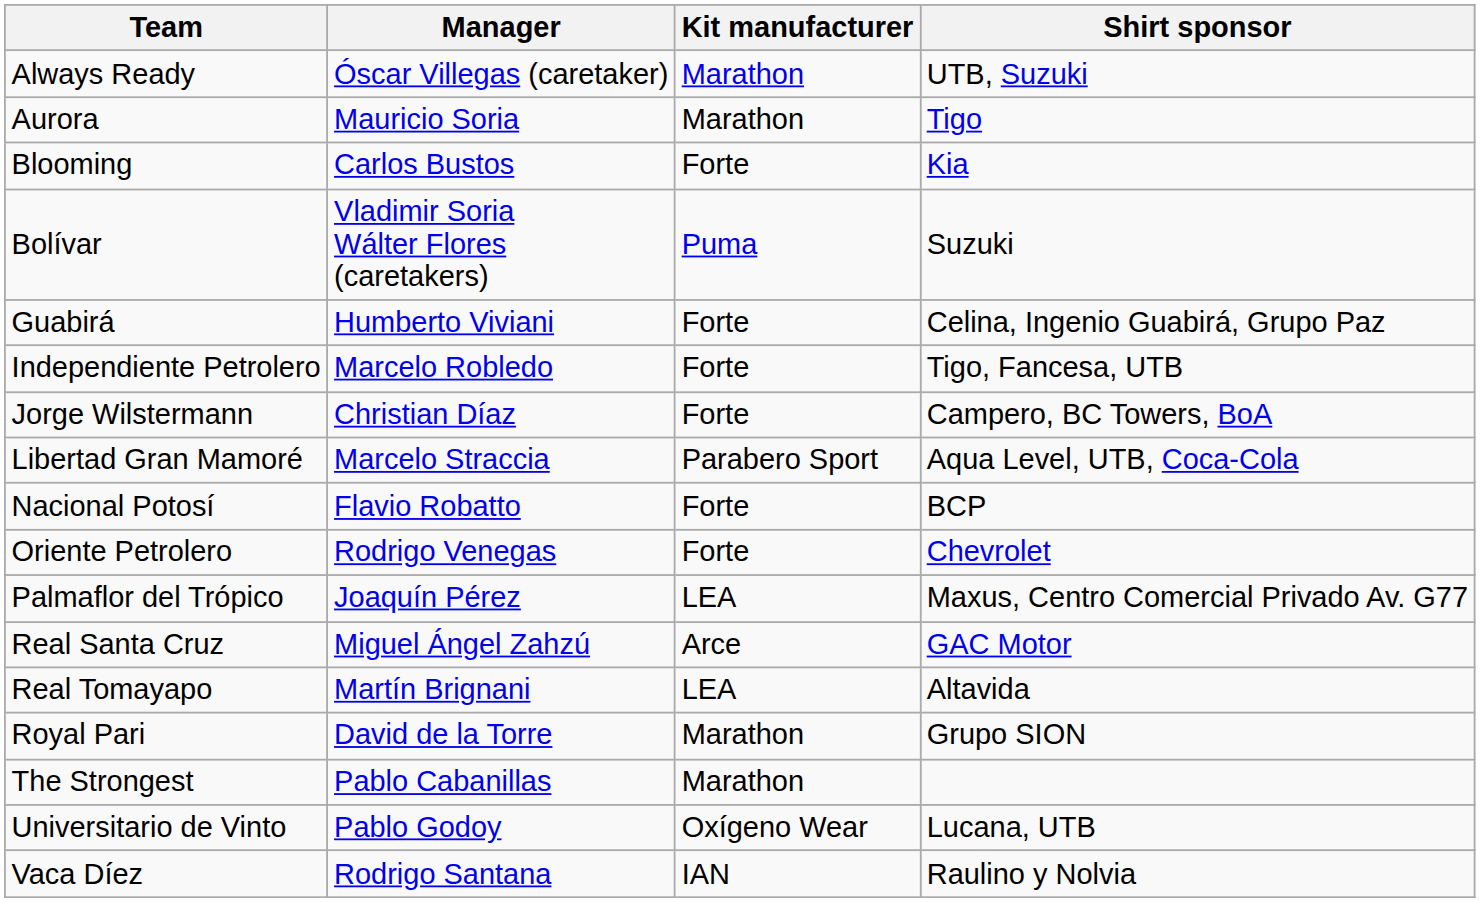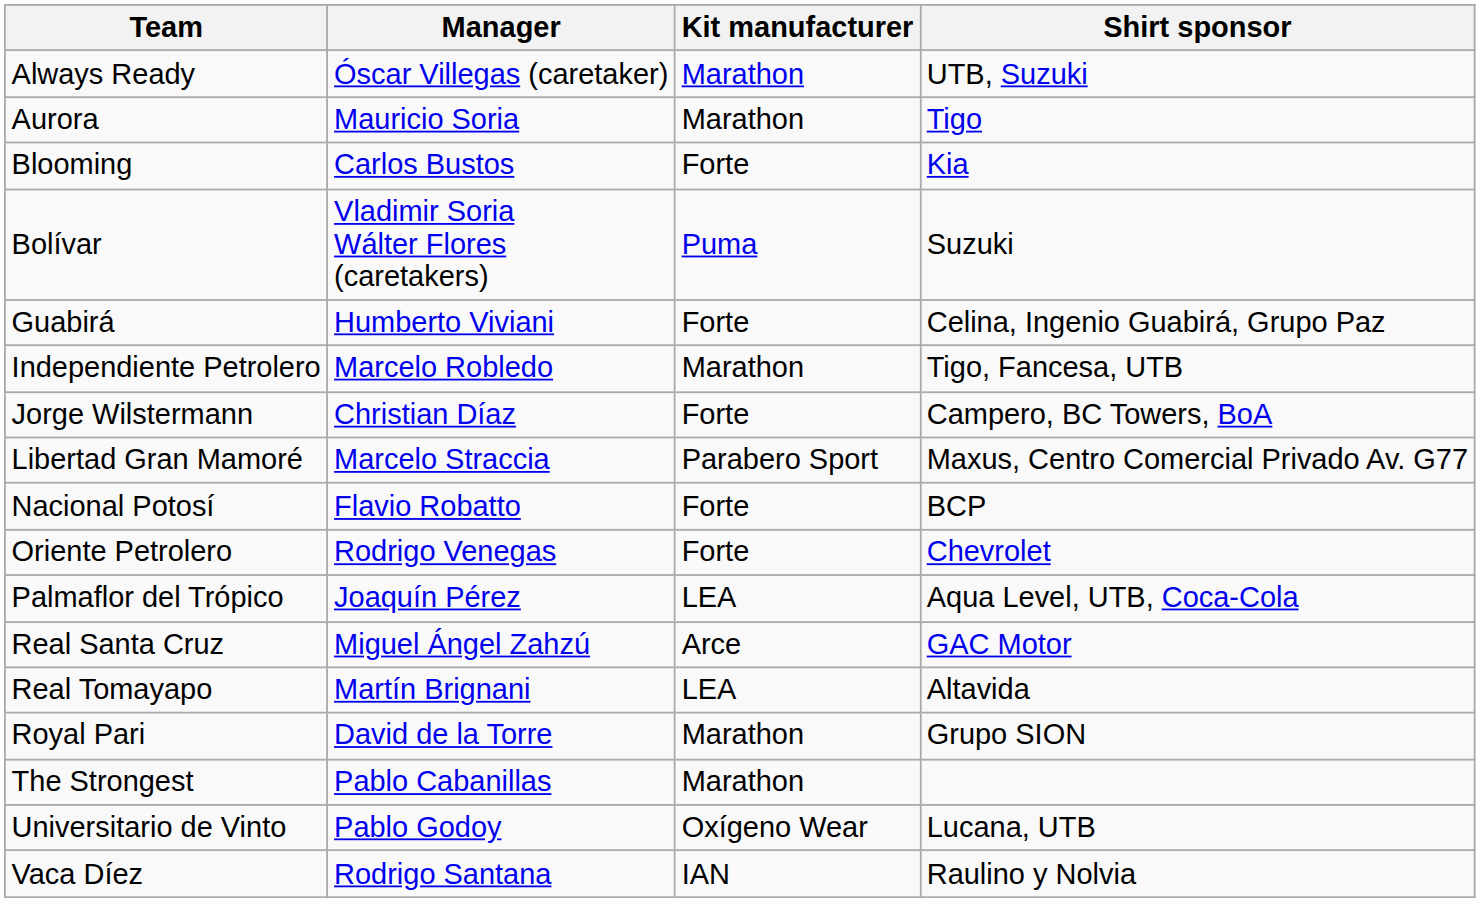Independiente Petrolero | Kit manufacturer: Forte -> Marathon
Libertad Gran Mamoré | Shirt sponsor: Aqua Level, UTB, Coca-Cola -> Maxus, Centro Comercial Privado Av. G77
Palmaflor del Trópico | Shirt sponsor: Maxus, Centro Comercial Privado Av. G77 -> Aqua Level, UTB, Coca-Cola
